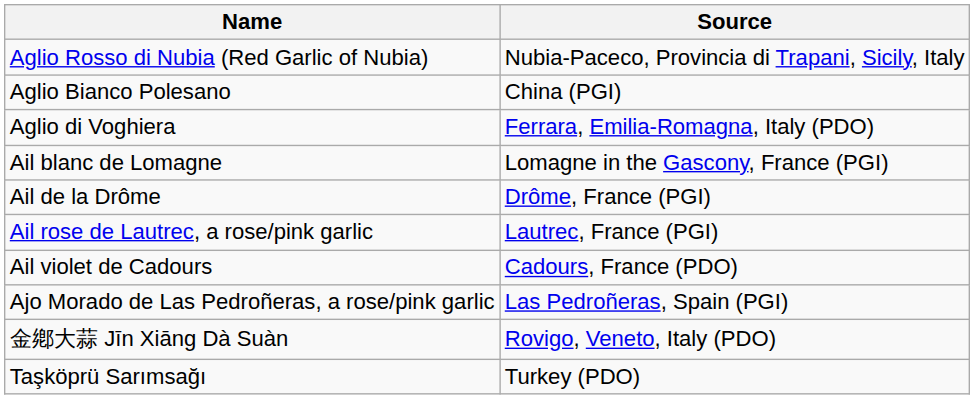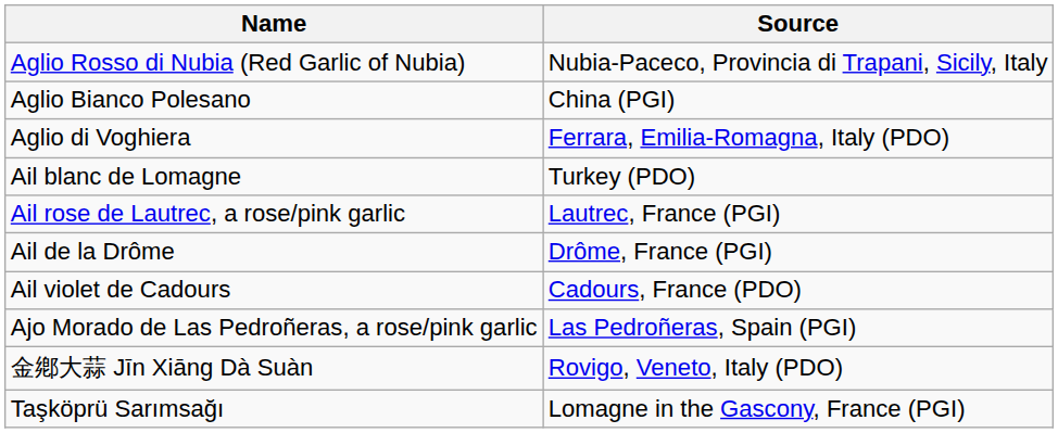Ail blanc de Lomagne | Source: Lomagne in the Gascony, France (PGI) -> Turkey (PDO)
rows swapped: Ail de la Drôme <-> Ail rose de Lautrec, a rose/pink garlic
Taşköprü Sarımsağı | Source: Turkey (PDO) -> Lomagne in the Gascony, France (PGI)
